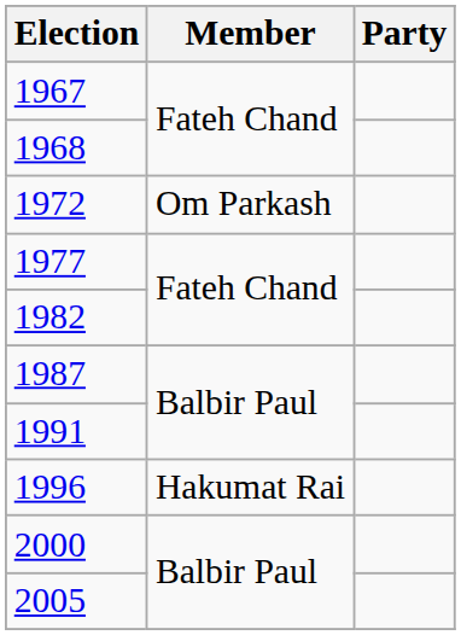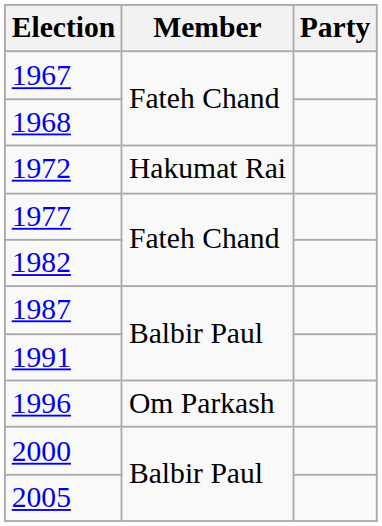1972 | Member: Om Parkash -> Hakumat Rai
1996 | Member: Hakumat Rai -> Om Parkash
